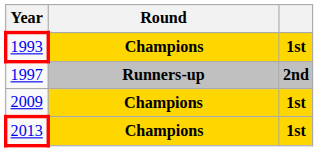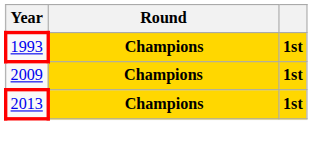- row: 1997 | Runners-up | 2nd
